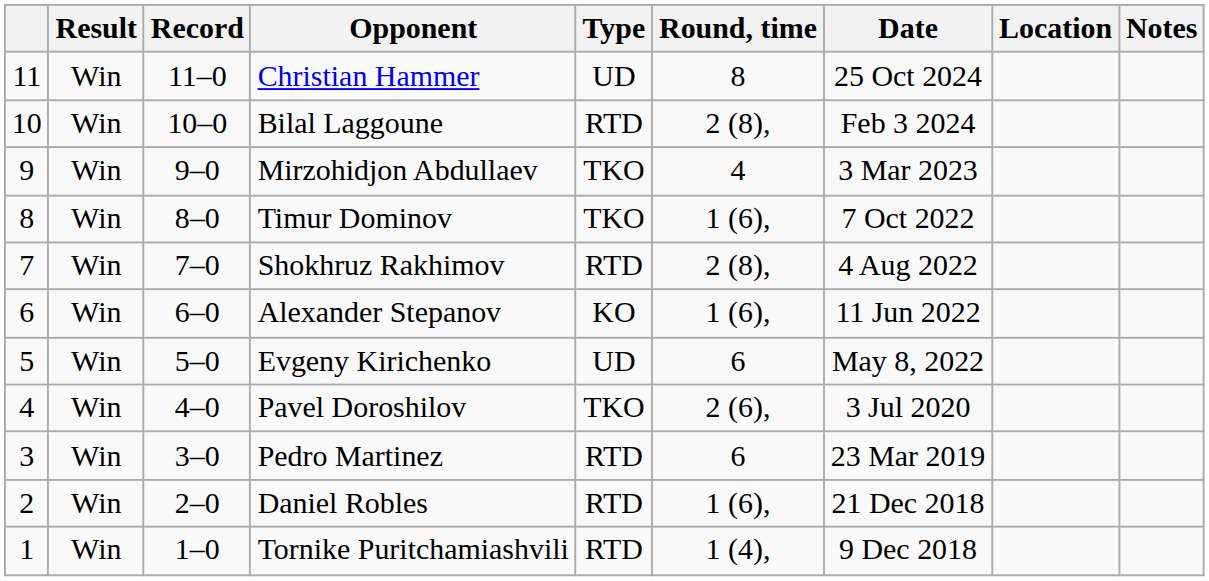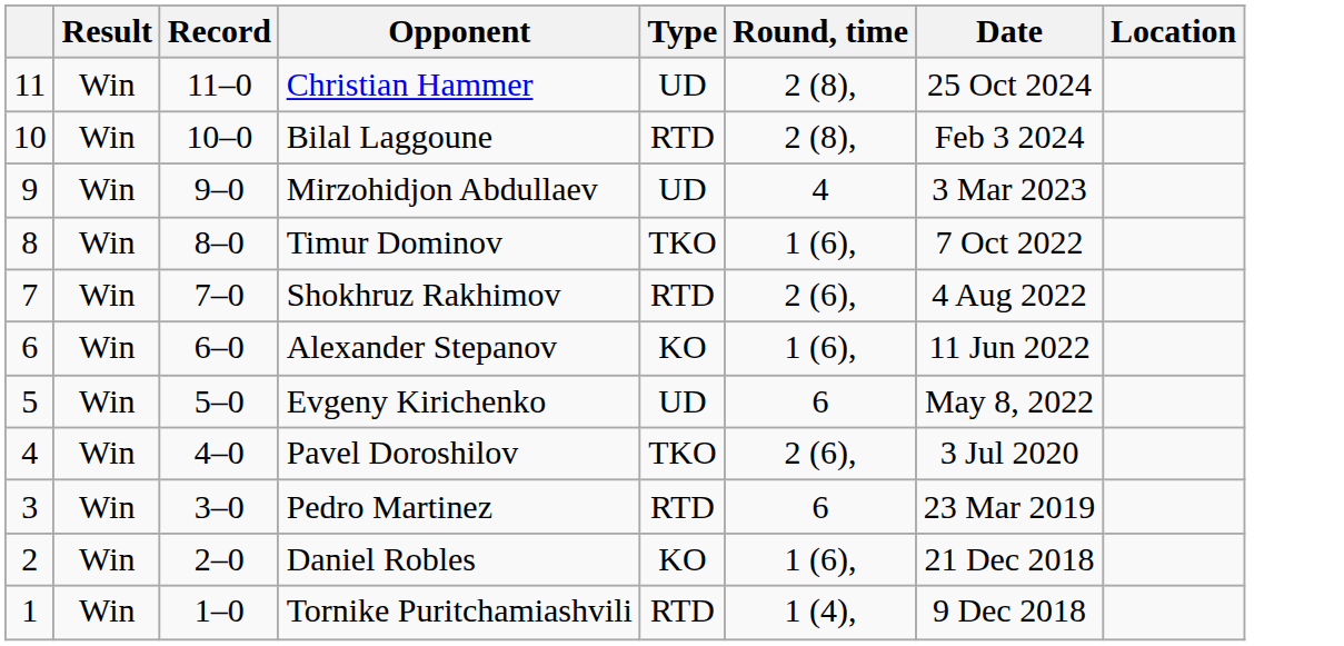- column: Notes
Christian Hammer | Round, time: 8 -> 2 (8),
Mirzohidjon Abdullaev | Type: TKO -> UD
Shokhruz Rakhimov | Round, time: 2 (8), -> 2 (6),
Daniel Robles | Type: RTD -> KO
